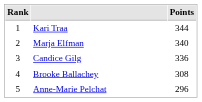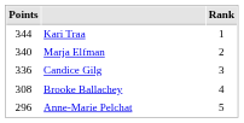columns swapped: Rank <-> Points
